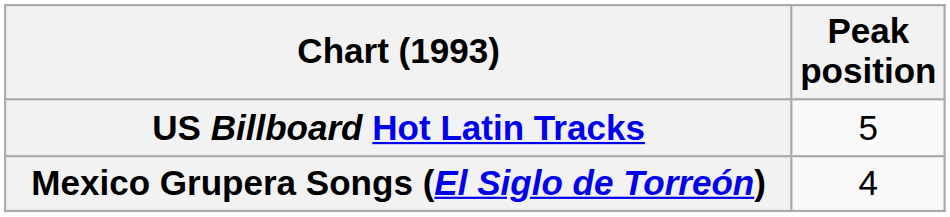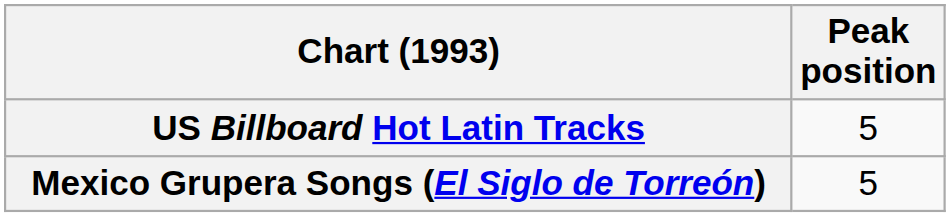Mexico Grupera Songs (El Siglo de Torreón) | Peak position: 4 -> 5
